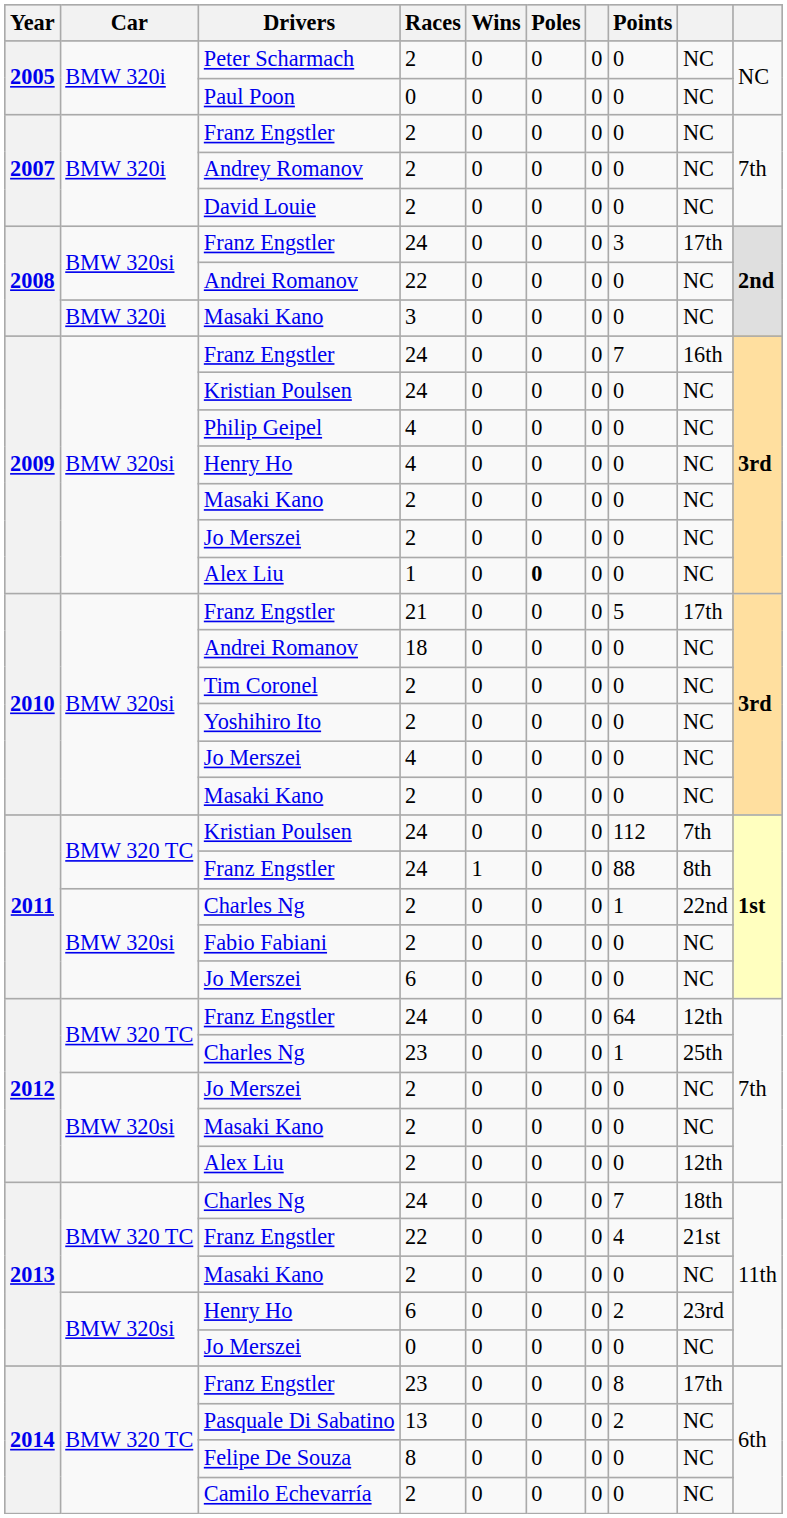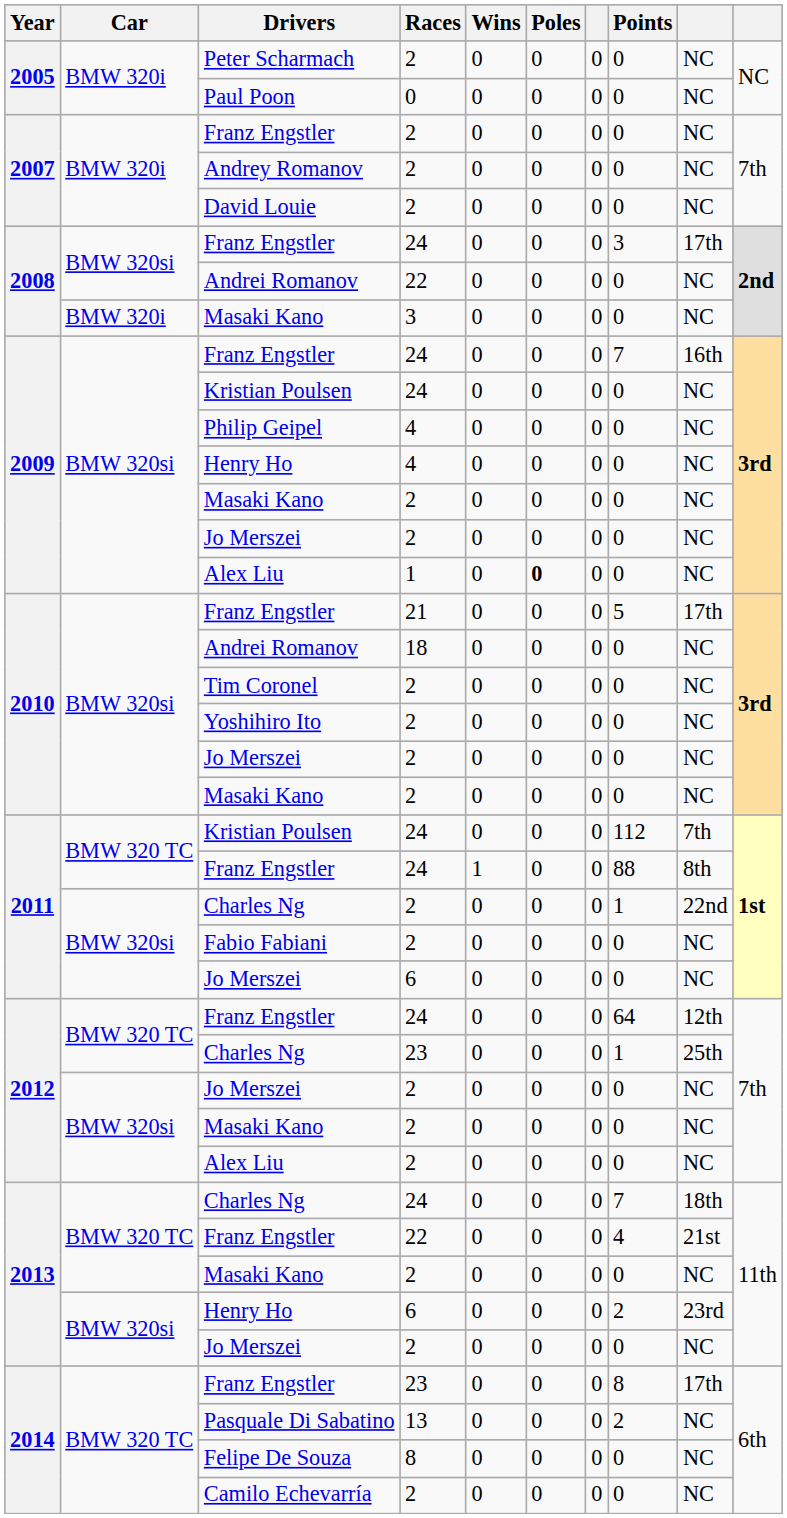2010 / Jo Merszei | Races: 4 -> 2
2012 / Alex Liu | column 9: 12th -> NC
2013 / Jo Merszei | Races: 0 -> 2
